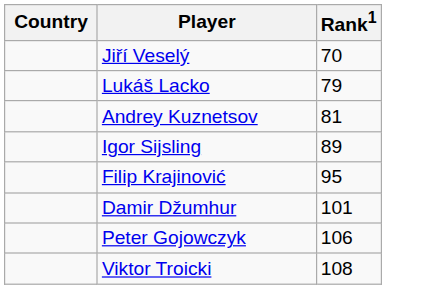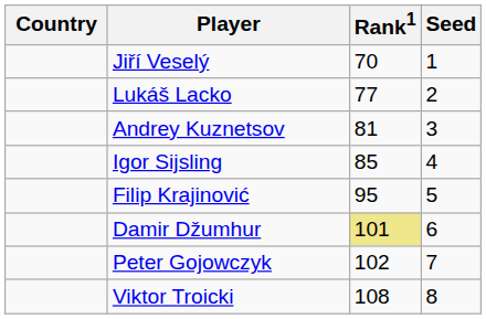+ column: Seed | 1 | 2 | 3 | 4 | 5 | 6 | 7 | 8
Lukáš Lacko | Rank1: 79 -> 77
Igor Sijsling | Rank1: 89 -> 85
Damir Džumhur | Rank1: no background -> khaki background
Peter Gojowczyk | Rank1: 106 -> 102
